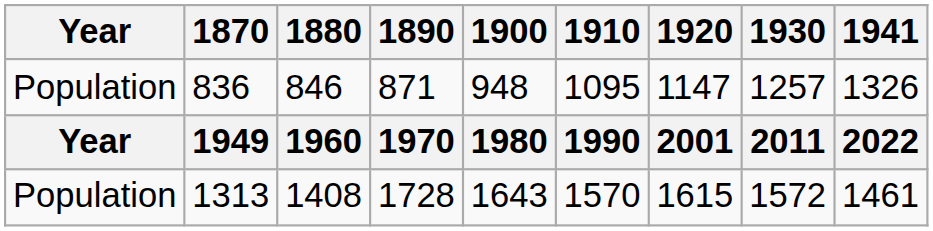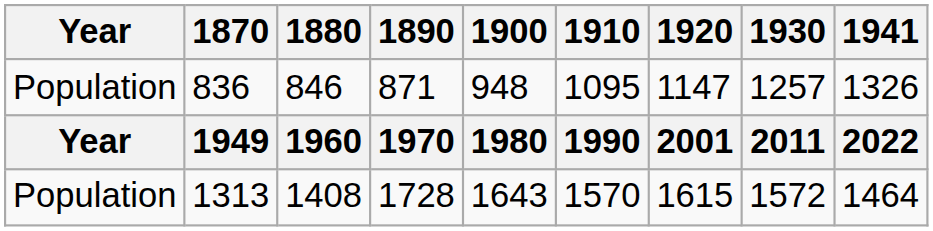1313 | 1941: 1461 -> 1464
